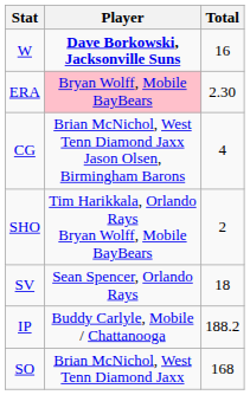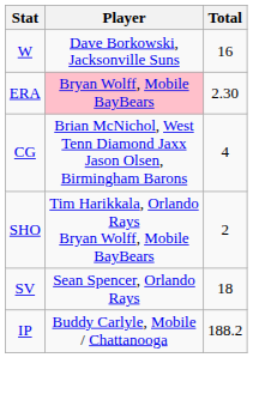W | Player: bold -> normal
- row: SO | Brian McNichol, West Tenn Diamond Jaxx | 168
